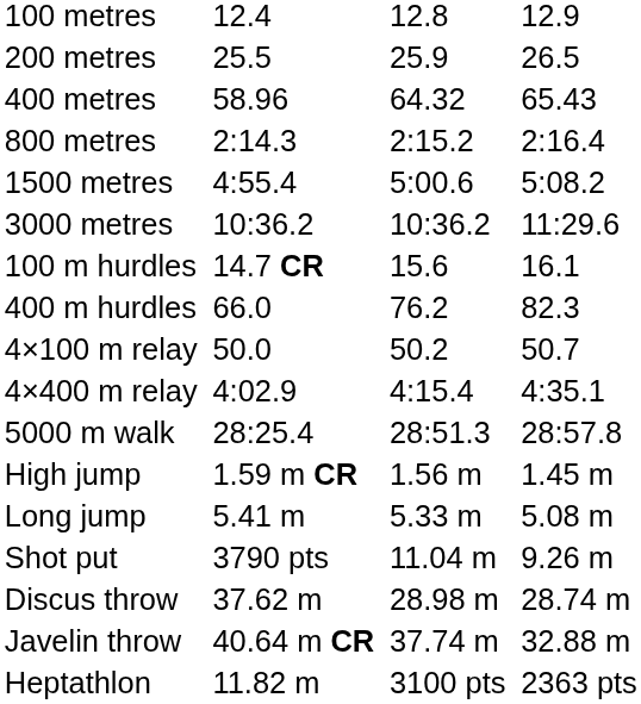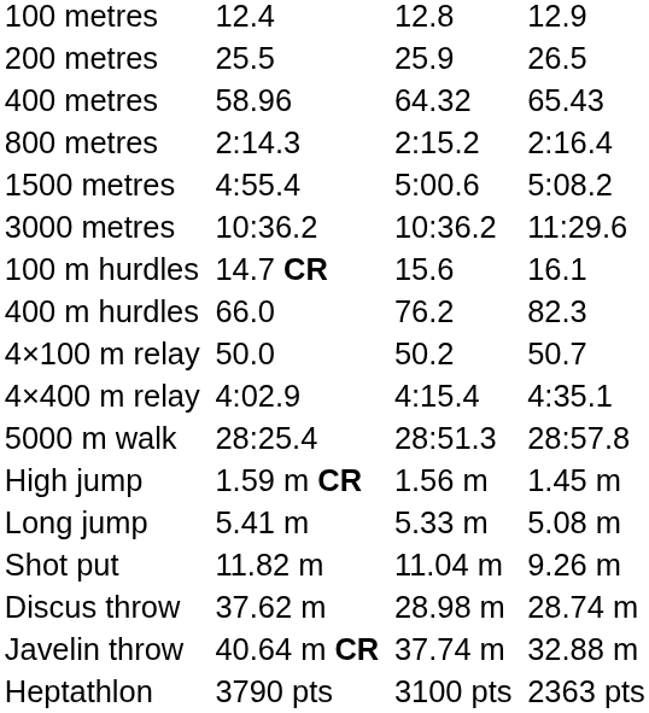Shot put | column 3: 3790 pts -> 11.82 m
Heptathlon | column 3: 11.82 m -> 3790 pts
